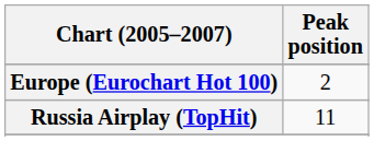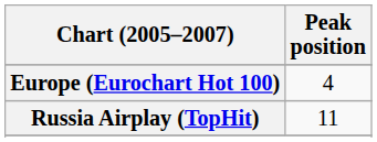Europe (Eurochart Hot 100) | Peak position: 2 -> 4
